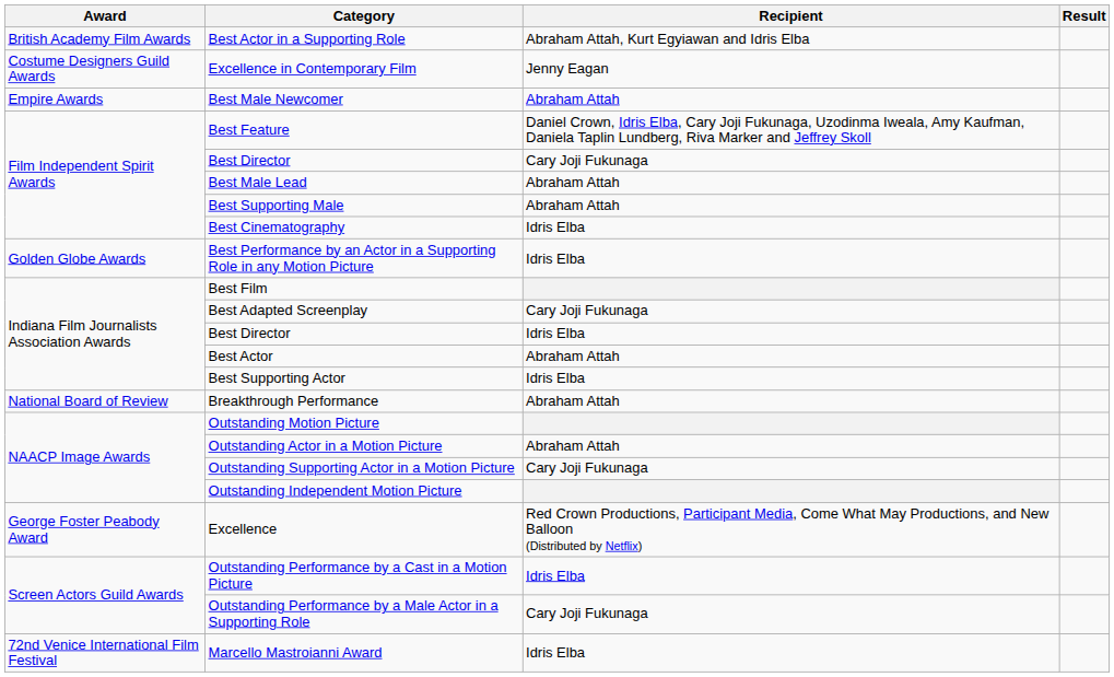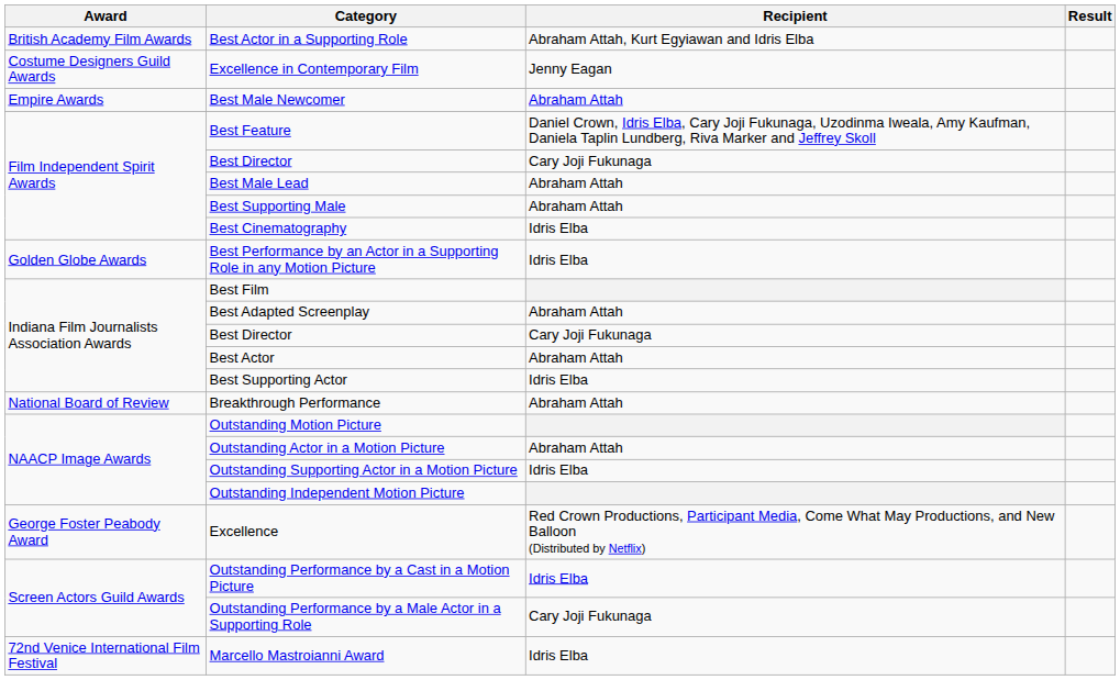Best Adapted Screenplay | Recipient: Cary Joji Fukunaga -> Abraham Attah
Indiana Film Journalists Association Awards / Best Director | Recipient: Idris Elba -> Cary Joji Fukunaga
Outstanding Supporting Actor in a Motion Picture | Recipient: Cary Joji Fukunaga -> Idris Elba
